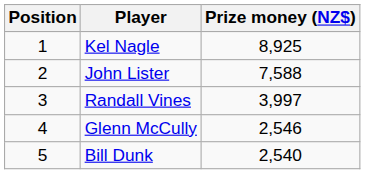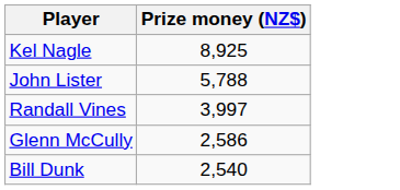- column: Position | 1 | 2 | 3 | 4 | 5
John Lister | Prize money (NZ$): 7,588 -> 5,788
Glenn McCully | Prize money (NZ$): 2,546 -> 2,586
